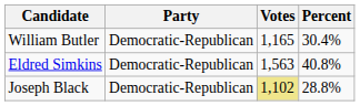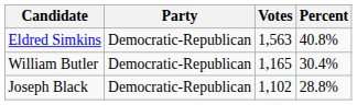rows swapped: Eldred Simkins <-> William Butler
Joseph Black | Votes: khaki background -> no background
